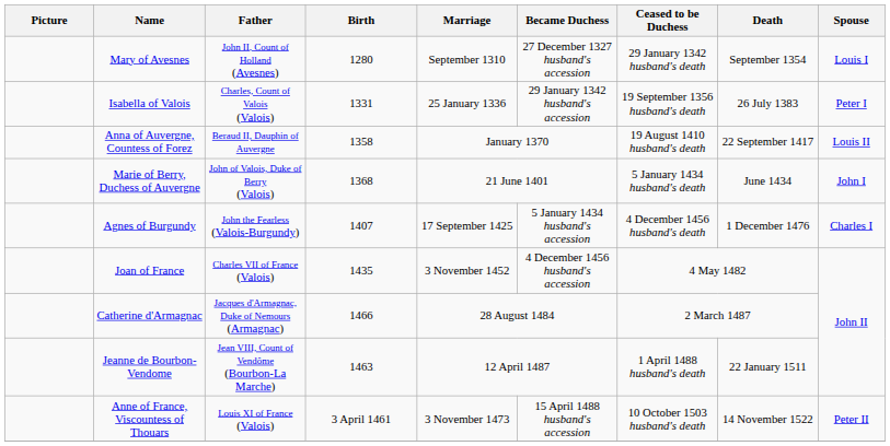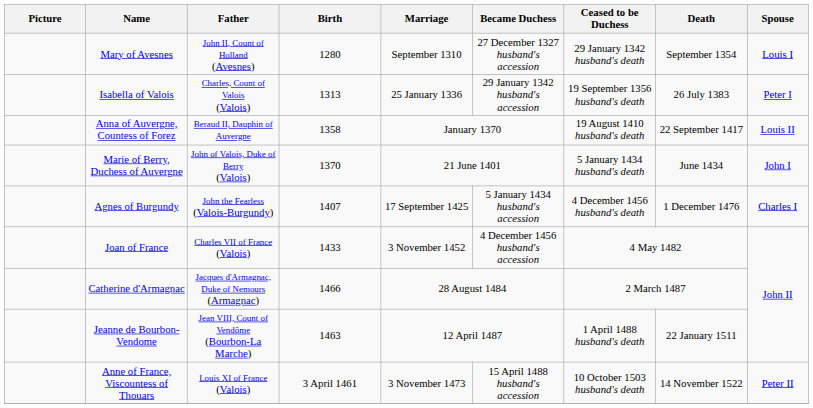Isabella of Valois | Birth: 1331 -> 1313
Marie of Berry, Duchess of Auvergne | Birth: 1368 -> 1370
Joan of France | Birth: 1435 -> 1433
